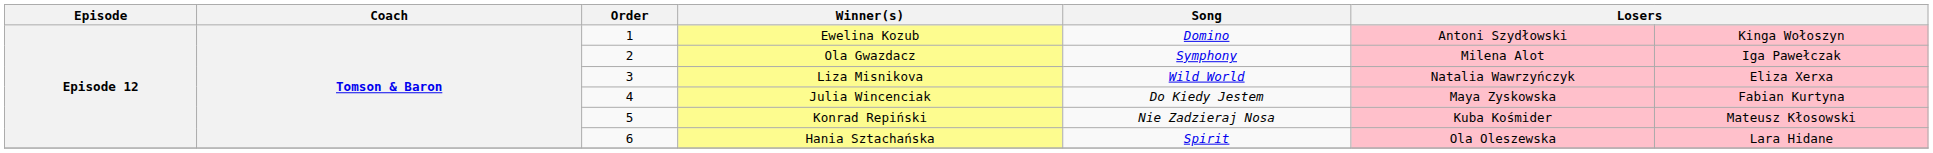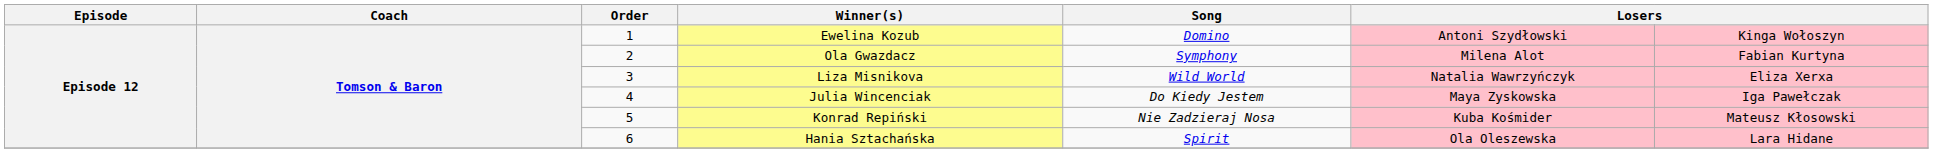Ola Gwazdacz | column 7: Iga Pawełczak -> Fabian Kurtyna
Julia Wincenciak | column 7: Fabian Kurtyna -> Iga Pawełczak
